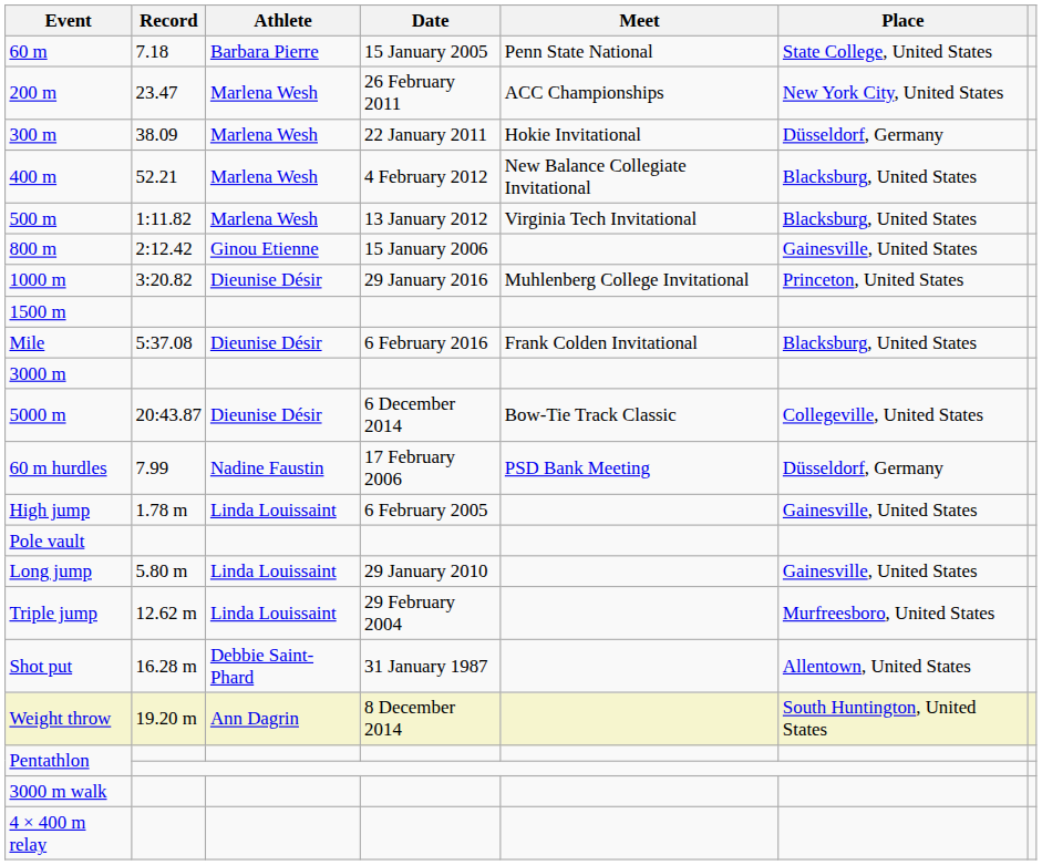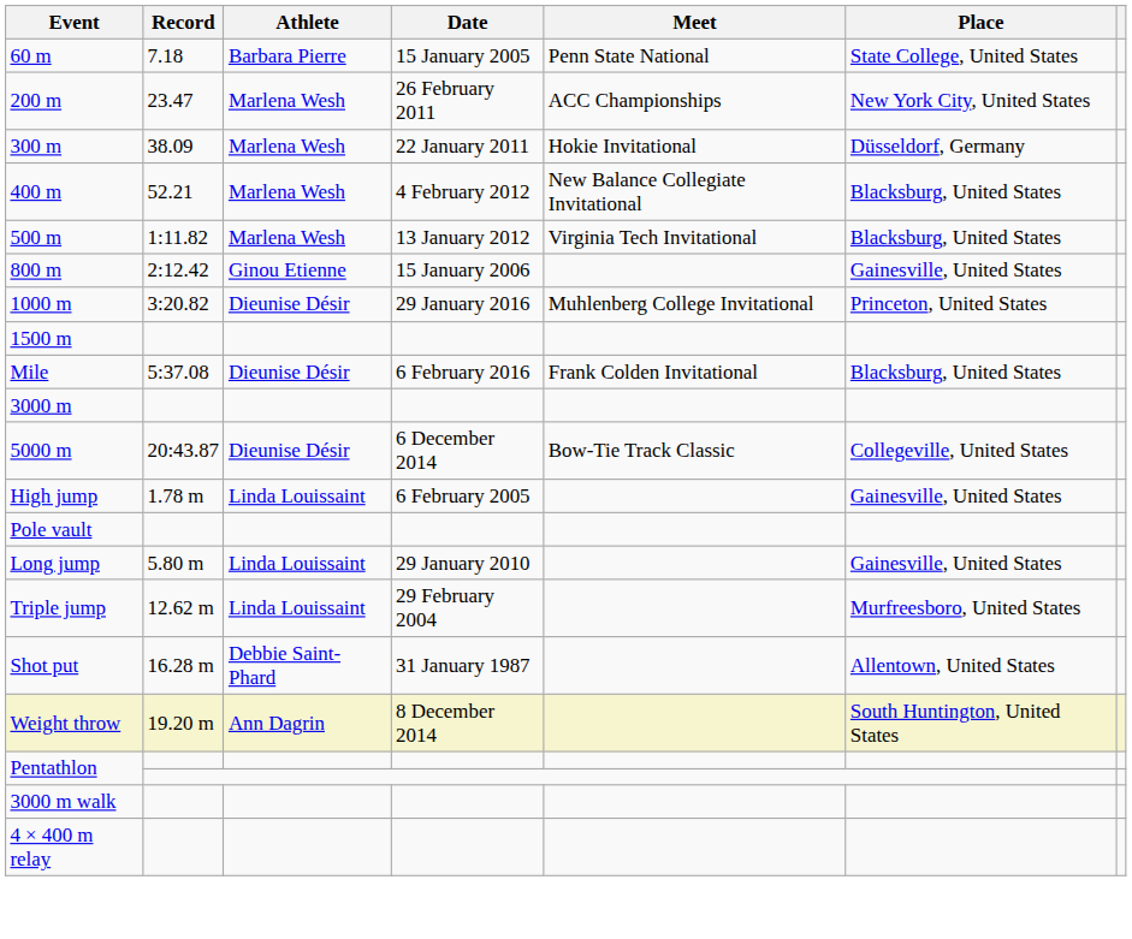- row: 60 m hurdles | 7.99 | Nadine Faustin | 17 February 2006 | PSD Bank Meeting | Düsseldorf, Germany
